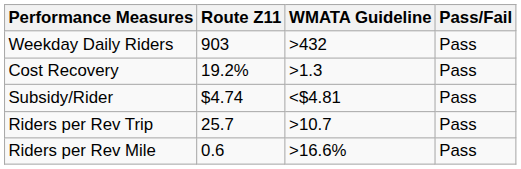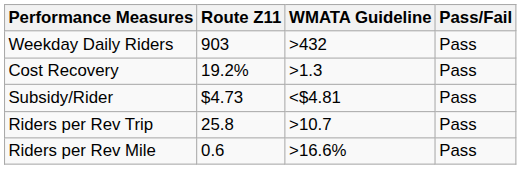Subsidy/Rider | Route Z11: $4.74 -> $4.73
Riders per Rev Trip | Route Z11: 25.7 -> 25.8
